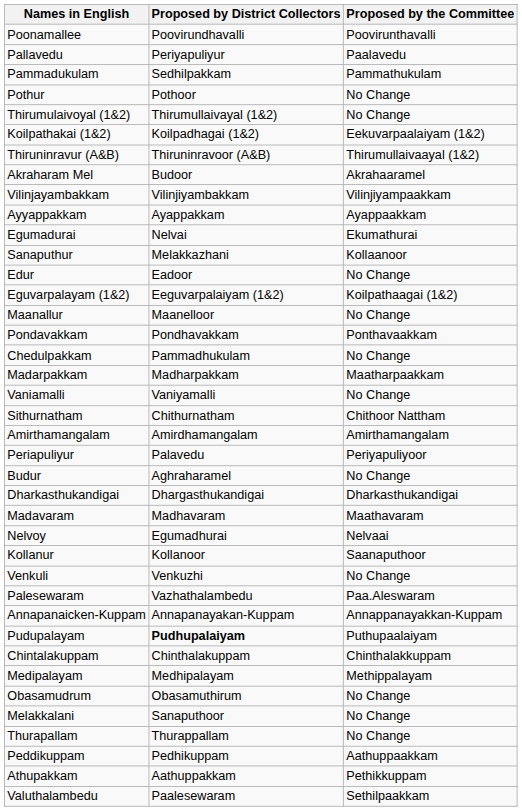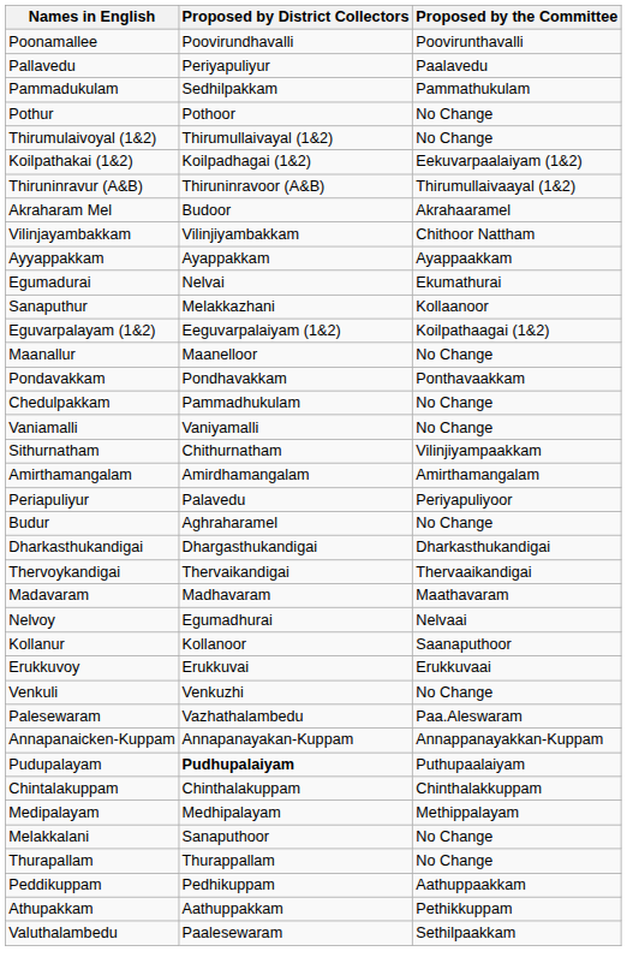Vilinjayambakkam | Proposed by the Committee: Vilinjiyampaakkam -> Chithoor Nattham
- row: Edur | Eadoor | No Change
- row: Madarpakkam | Madharpakkam | Maatharpaakkam
Sithurnatham | Proposed by the Committee: Chithoor Nattham -> Vilinjiyampaakkam
+ row: Thervoykandigai | Thervaikandigai | Thervaaikandigai
+ row: Erukkuvoy | Erukkuvai | Erukkuvaai
- row: Obasamudrum | Obasamuthirum | No Change
